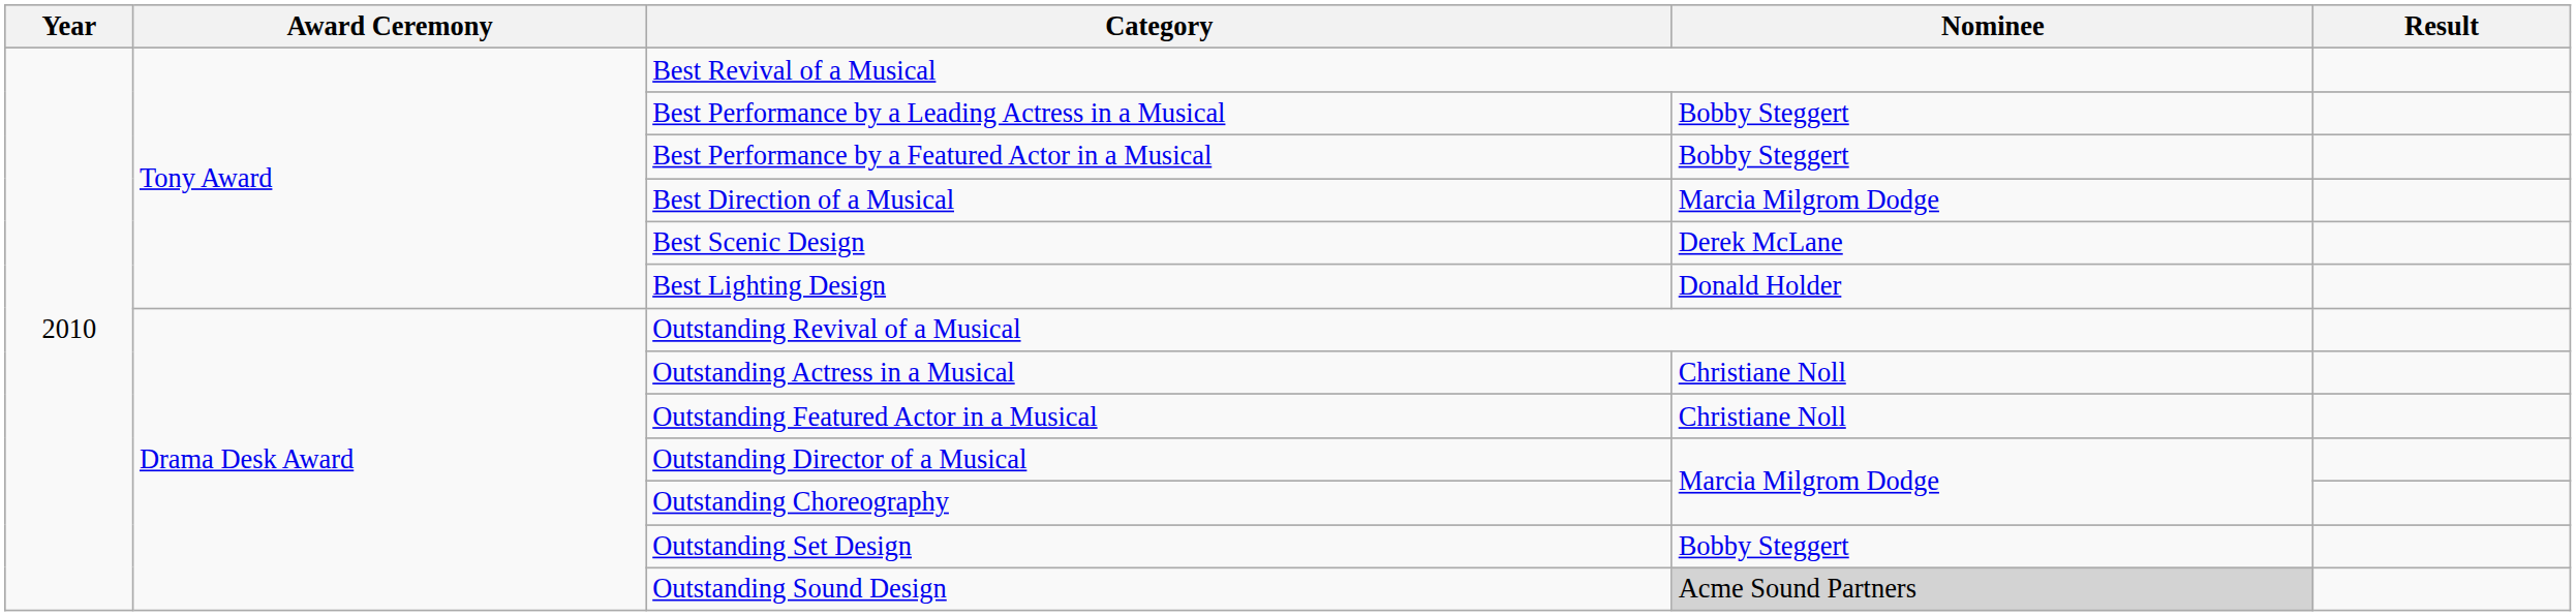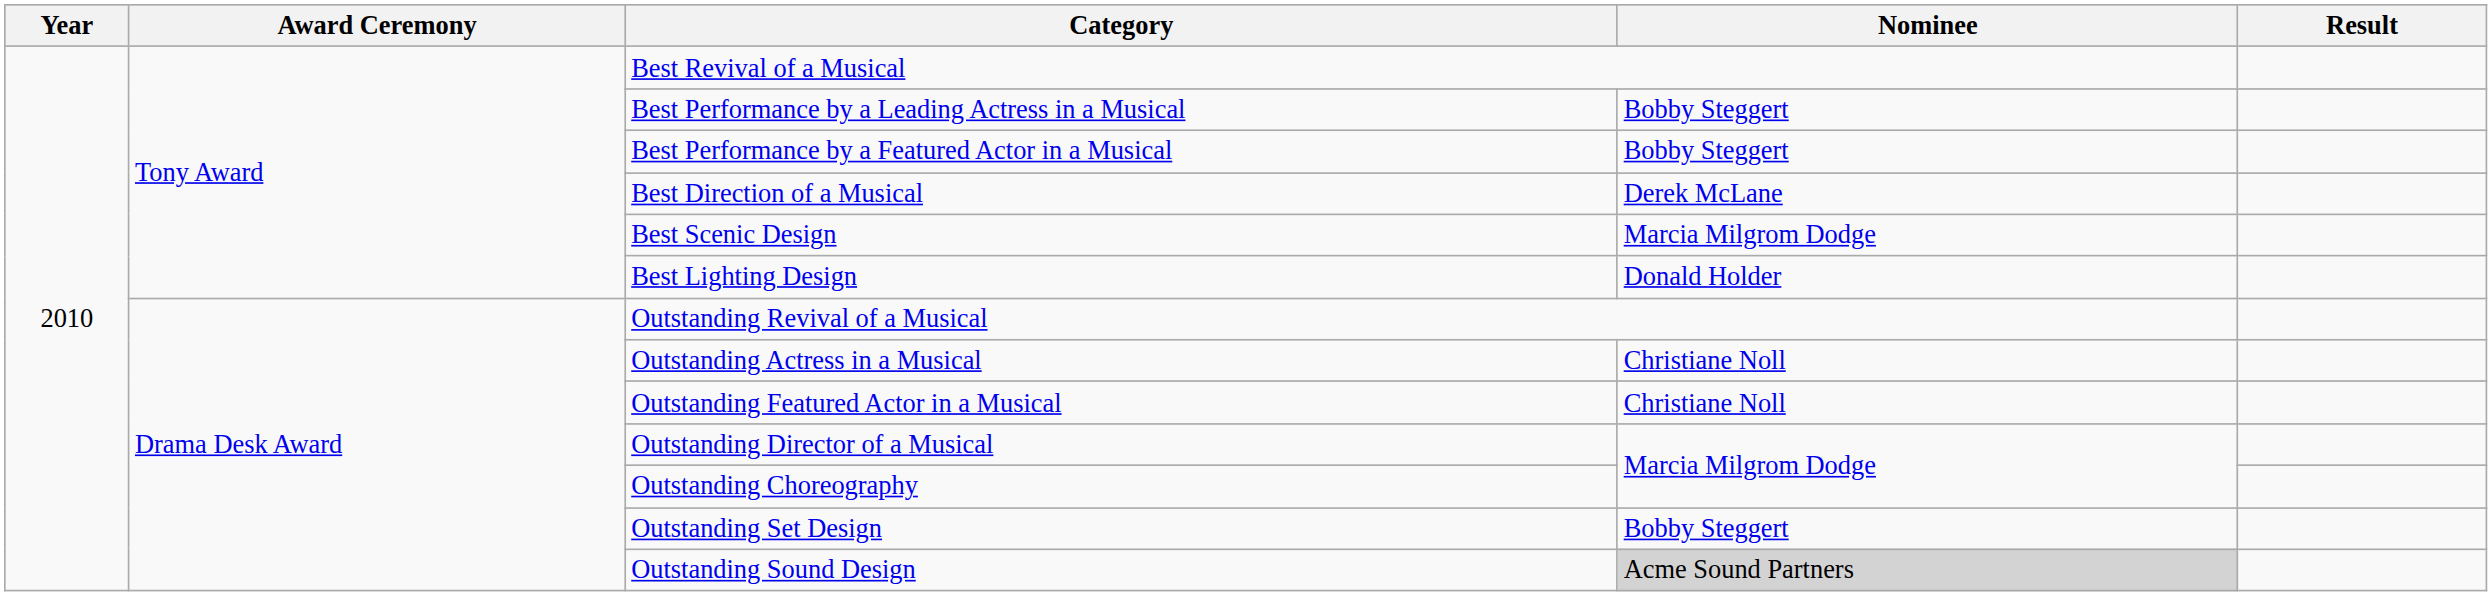Best Direction of a Musical | Nominee: Marcia Milgrom Dodge -> Derek McLane
Best Scenic Design | Nominee: Derek McLane -> Marcia Milgrom Dodge
